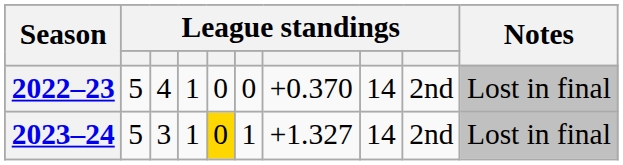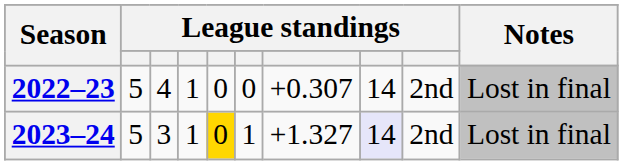2022–23 | column 7: +0.370 -> +0.307
2023–24 | column 8: no background -> lavender background
